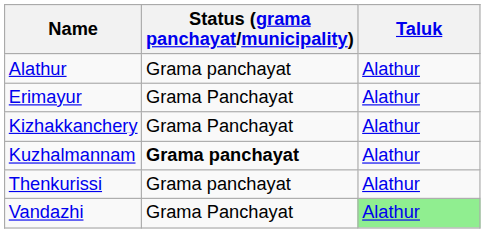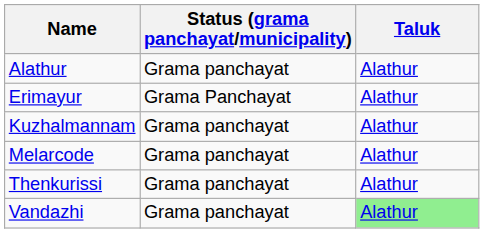- row: Kizhakkanchery | Grama Panchayat | Alathur
Kuzhalmannam | Status (grama panchayat/municipality): bold -> normal
+ row: Melarcode | Grama panchayat | Alathur
Vandazhi | Status (grama panchayat/municipality): Grama Panchayat -> Grama panchayat
